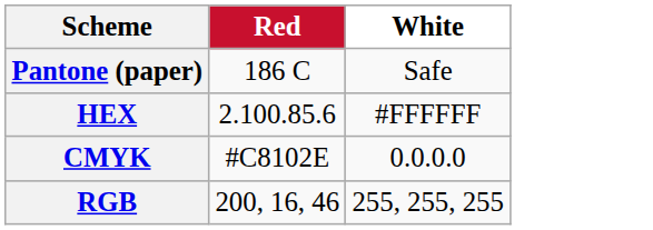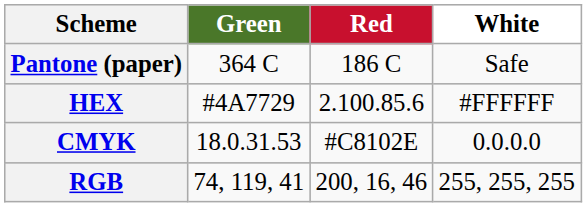+ column: Green | 364 C | #4A7729 | 18.0.31.53 | 74, 119, 41
